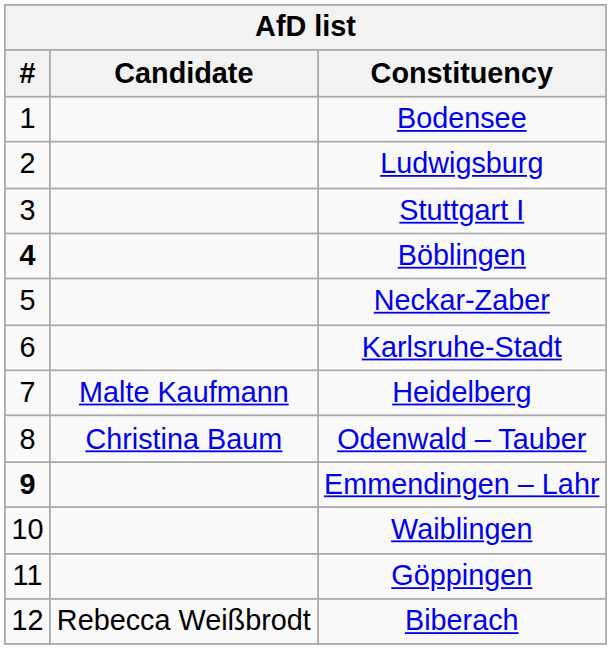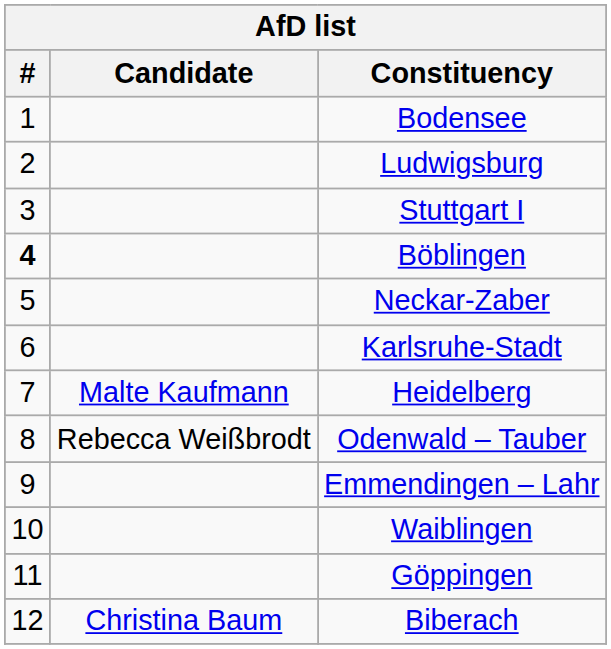Odenwald – Tauber | Candidate: Christina Baum -> Rebecca Weißbrodt
Emmendingen – Lahr | #: bold -> normal
Biberach | Candidate: Rebecca Weißbrodt -> Christina Baum
